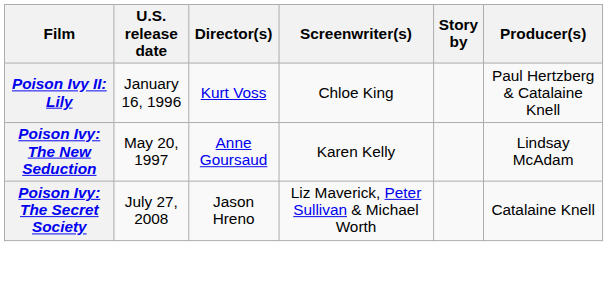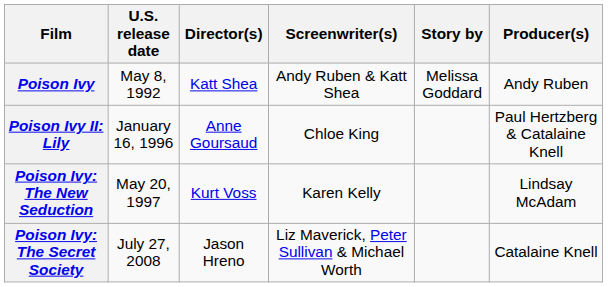+ row: Poison Ivy | May 8, 1992 | Katt Shea | Andy Ruben & Katt Shea | Melissa Goddard | Andy Ruben
Poison Ivy II: Lily | Director(s): Kurt Voss -> Anne Goursaud
Poison Ivy: The New Seduction | Director(s): Anne Goursaud -> Kurt Voss
